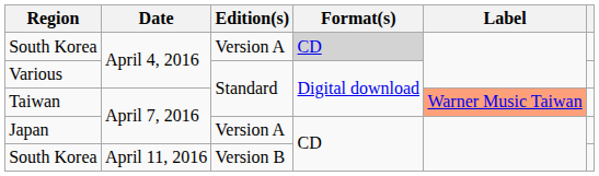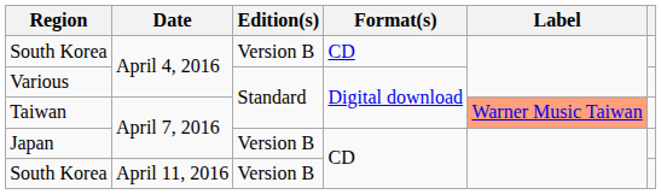South Korea / April 4, 2016 | Edition(s): Version A -> Version B
South Korea / April 4, 2016 | Format(s): lightgrey background -> no background
Japan | Edition(s): Version A -> Version B
